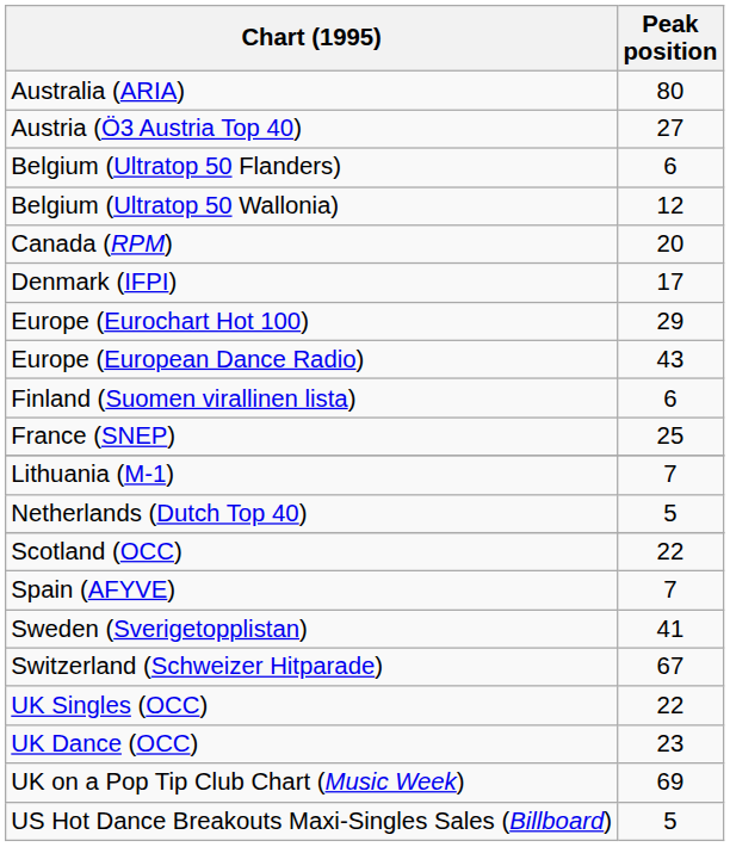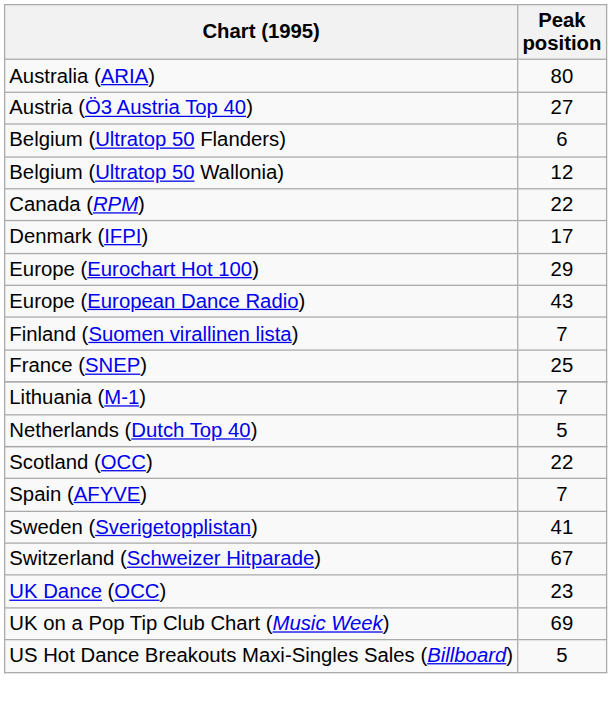Canada (RPM) | Peak position: 20 -> 22
Finland (Suomen virallinen lista) | Peak position: 6 -> 7
- row: UK Singles (OCC) | 22
